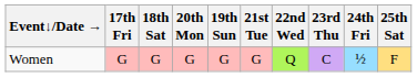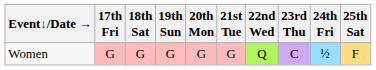columns swapped: 19th Sun <-> 20th Mon
